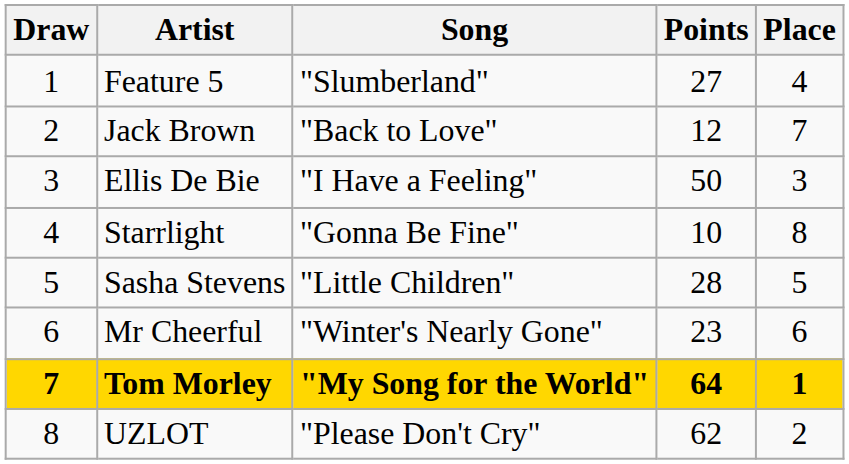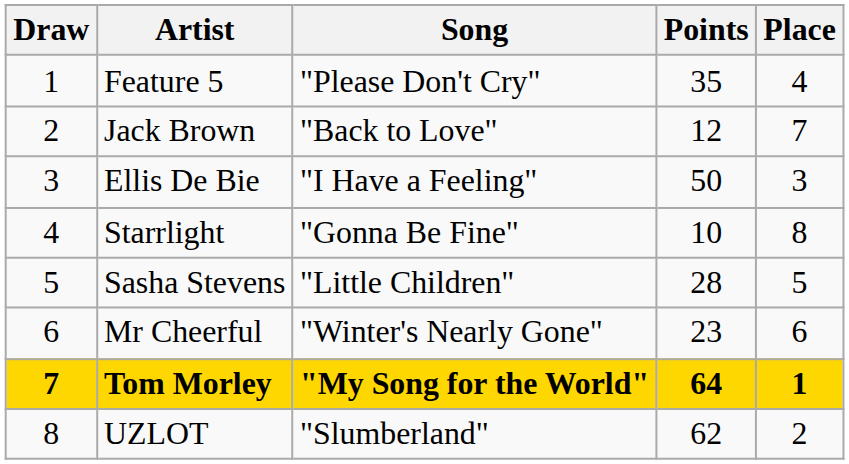Feature 5 | Song: "Slumberland" -> "Please Don't Cry"
Feature 5 | Points: 27 -> 35
UZLOT | Song: "Please Don't Cry" -> "Slumberland"
